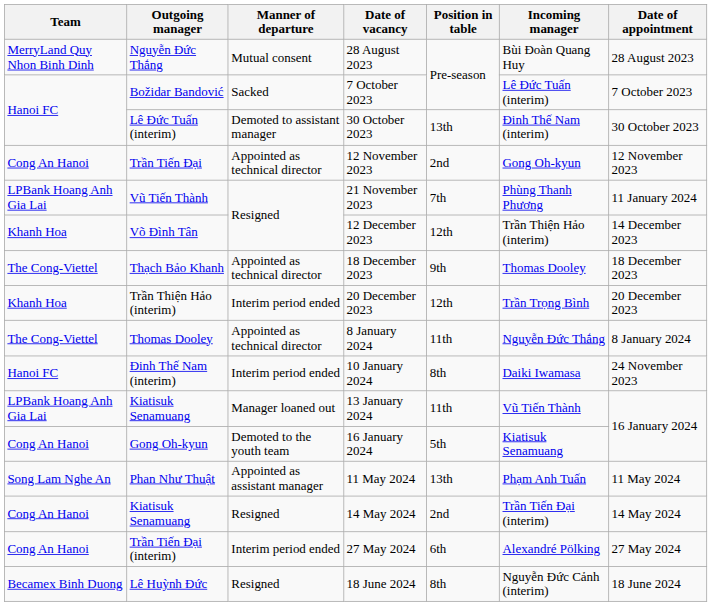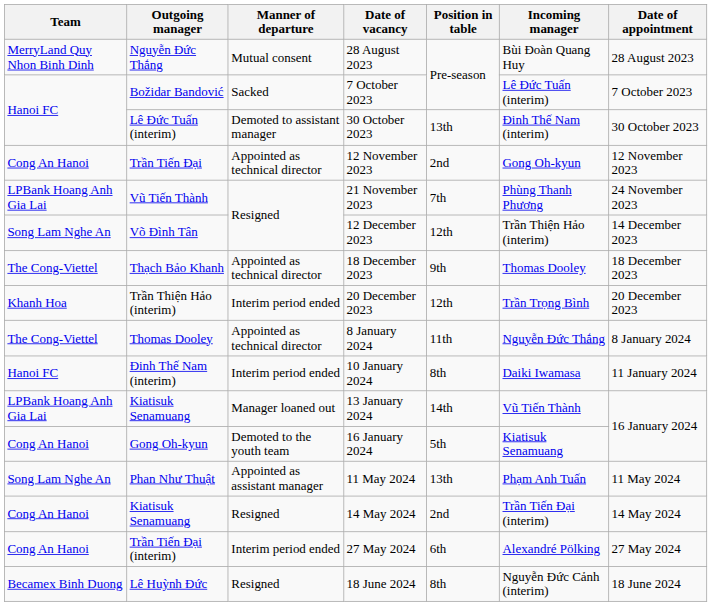21 November 2023 | Date of appointment: 11 January 2024 -> 24 November 2023
12 December 2023 | Team: Khanh Hoa -> Song Lam Nghe An
10 January 2024 | Date of appointment: 24 November 2023 -> 11 January 2024
13 January 2024 | Position in table: 11th -> 14th
